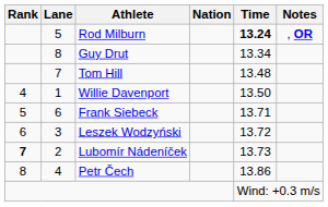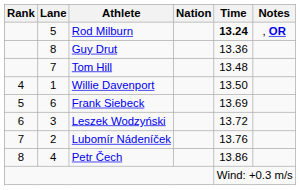Guy Drut | Time: 13.34 -> 13.36
Frank Siebeck | Time: 13.71 -> 13.69
Lubomír Nádeníček | Rank: bold -> normal
Lubomír Nádeníček | Time: 13.73 -> 13.76
